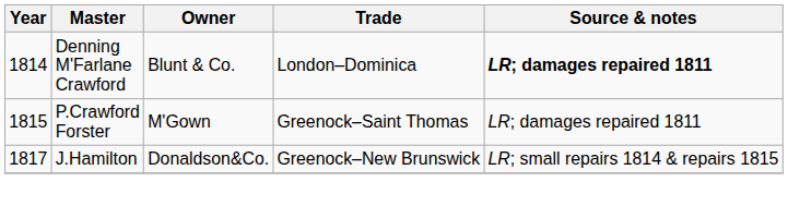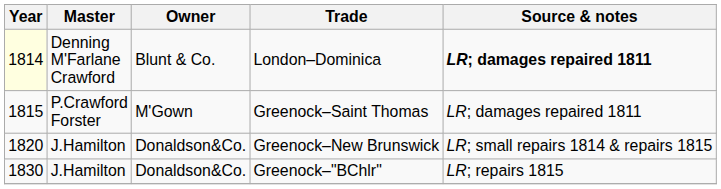London–Dominica | Year: no background -> lightyellow background
Greenock–New Brunswick | Year: 1817 -> 1820
+ row: 1830 | J.Hamilton | Donaldson&Co. | Greenock–"BChlr" | LR; repairs 1815
